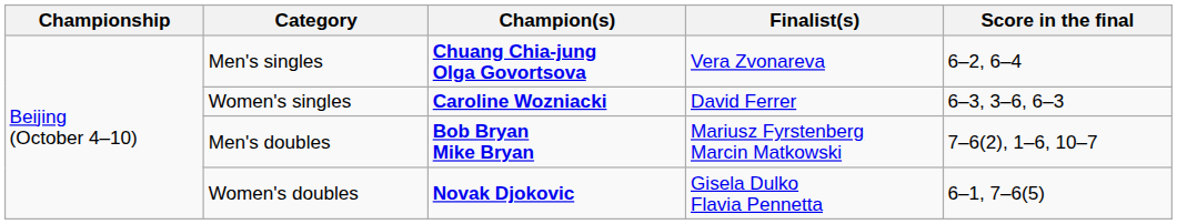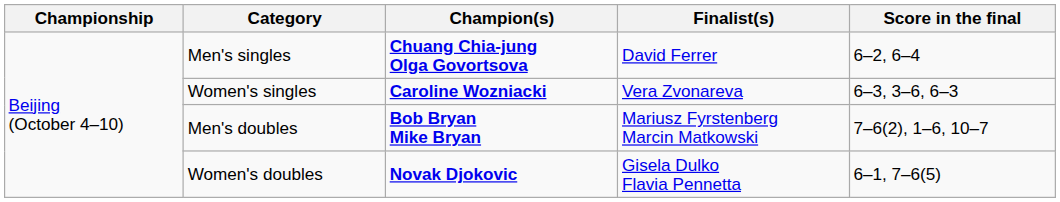Men's singles | Finalist(s): Vera Zvonareva -> David Ferrer
Women's singles | Finalist(s): David Ferrer -> Vera Zvonareva
